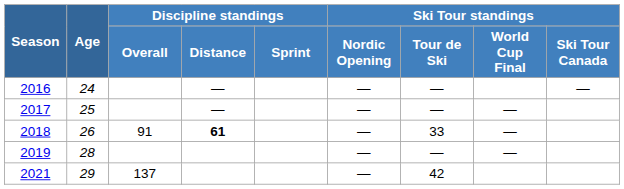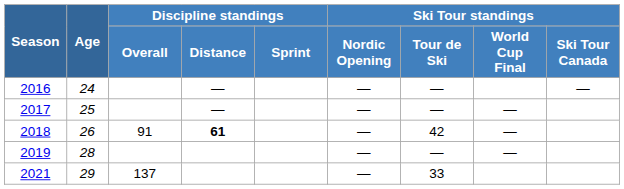2018 | Ski Tour standings / Tour de Ski: 33 -> 42
2021 | Ski Tour standings / Tour de Ski: 42 -> 33
